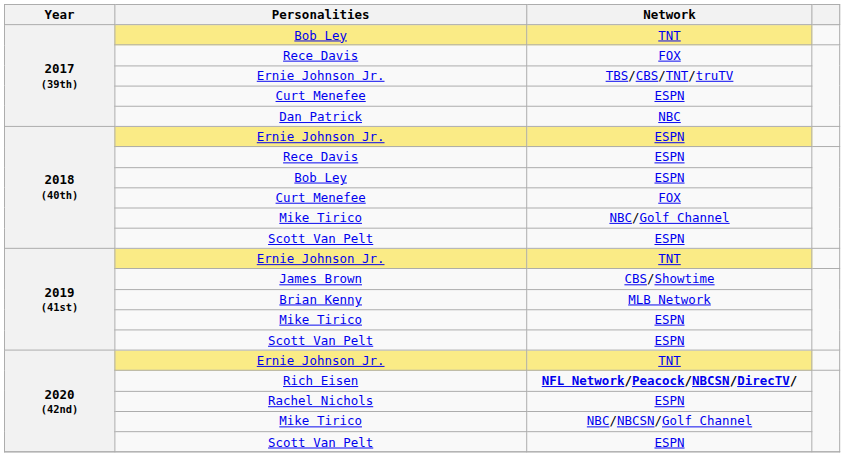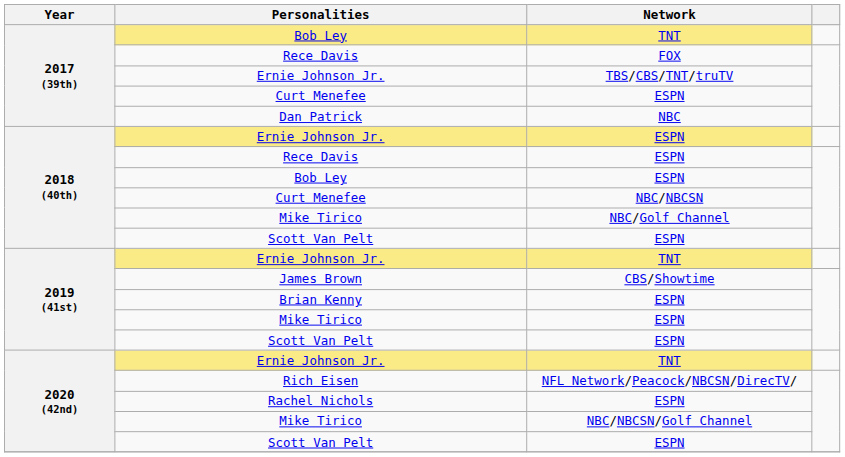2018 (40th) / Curt Menefee | Network: FOX -> NBC/NBCSN
Brian Kenny | Network: MLB Network -> ESPN
Rich Eisen | Network: bold -> normal
